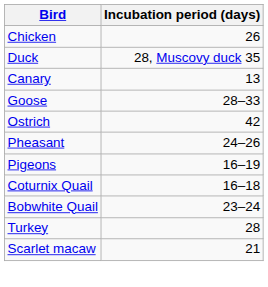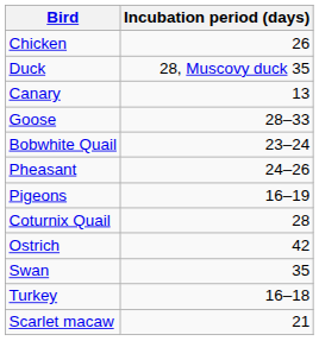rows swapped: Ostrich <-> Bobwhite Quail
Coturnix Quail | Incubation period (days): 16–18 -> 28
+ row: Swan | 35
Turkey | Incubation period (days): 28 -> 16–18
